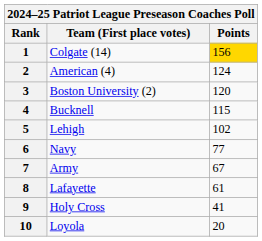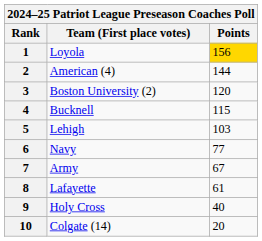1 | Team (First place votes): Colgate (14) -> Loyola
2 | Points: 124 -> 144
5 | Points: 102 -> 103
9 | Points: 41 -> 40
10 | Team (First place votes): Loyola -> Colgate (14)
